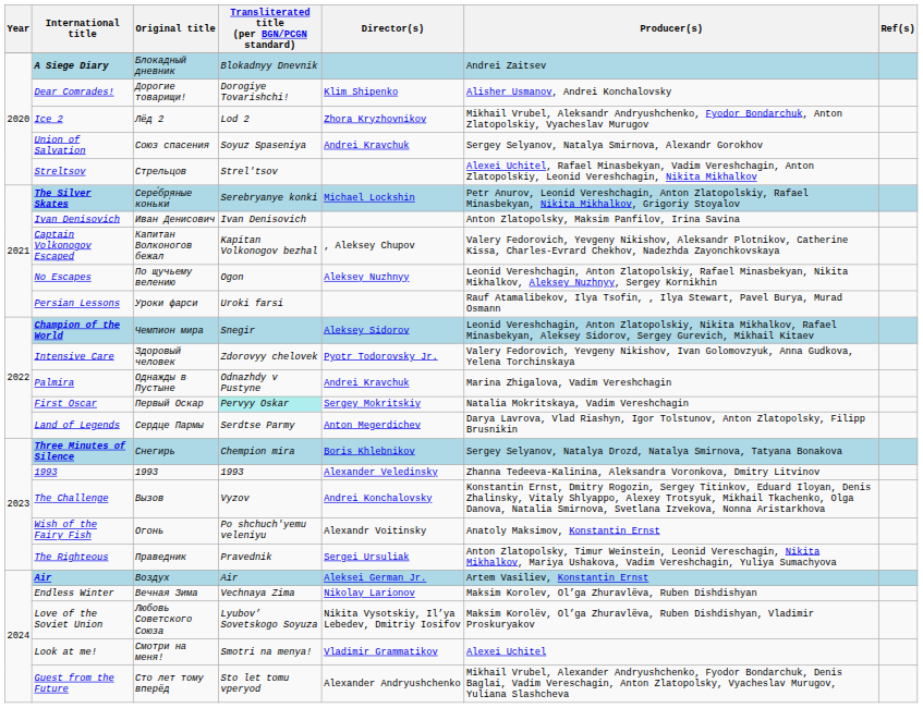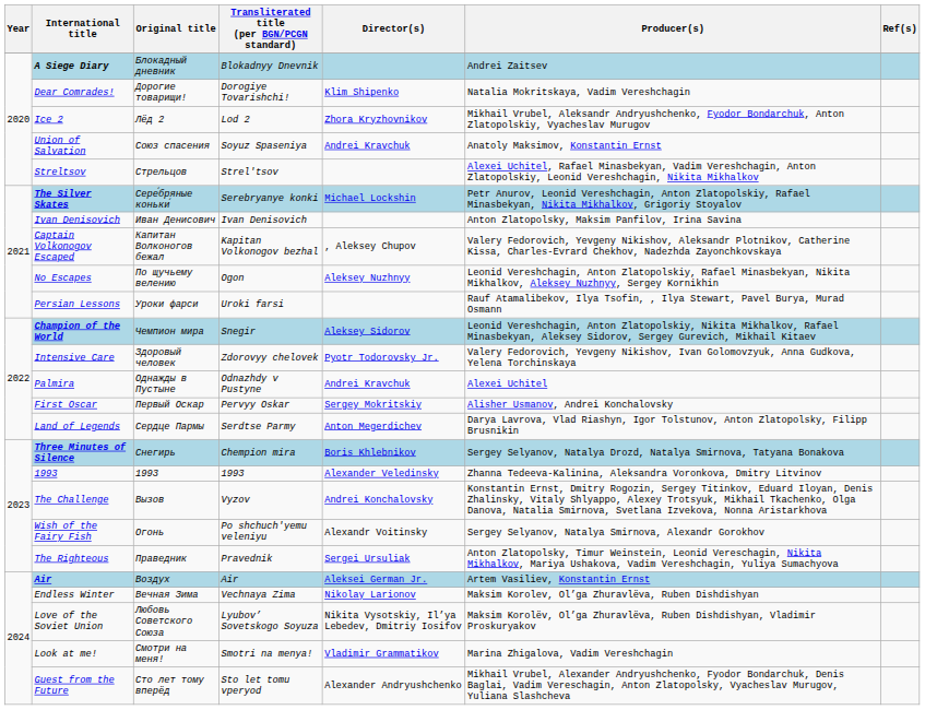Dear Comrades! | Producer(s): Alisher Usmanov, Andrei Konchalovsky -> Natalia Mokritskaya, Vadim Vereshchagin
Union of Salvation | Producer(s): Sergey Selyanov, Natalya Smirnova, Alexandr Gorokhov -> Anatoly Maksimov, Konstantin Ernst
Palmira | Producer(s): Marina Zhigalova, Vadim Vereshchagin -> Alexei Uchitel
First Oscar | Transliterated title (per BGN/PCGN standard): paleturquoise background -> no background
First Oscar | Producer(s): Natalia Mokritskaya, Vadim Vereshchagin -> Alisher Usmanov, Andrei Konchalovsky
Wish of the Fairy Fish | Producer(s): Anatoly Maksimov, Konstantin Ernst -> Sergey Selyanov, Natalya Smirnova, Alexandr Gorokhov
Look at me! | Producer(s): Alexei Uchitel -> Marina Zhigalova, Vadim Vereshchagin
